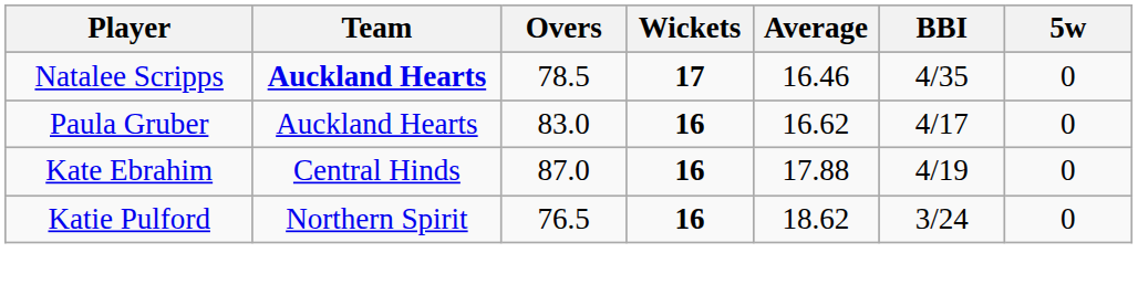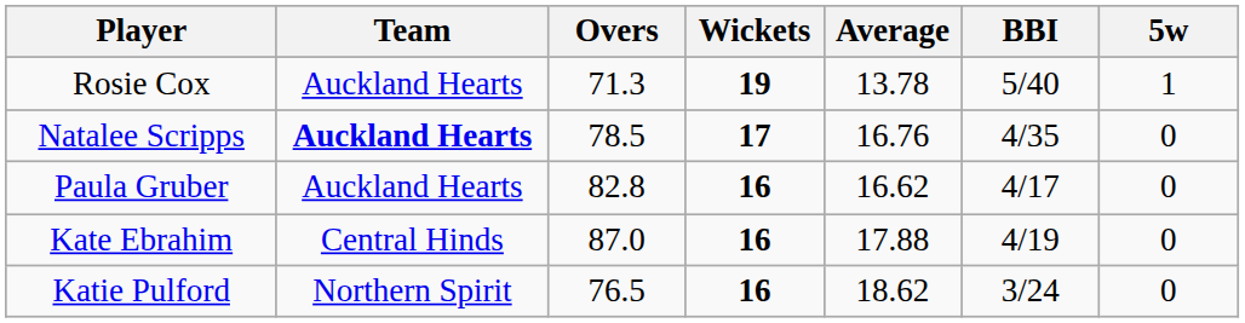+ row: Rosie Cox | Auckland Hearts | 71.3 | 19 | 13.78 | 5/40 | 1
Natalee Scripps | Average: 16.46 -> 16.76
Paula Gruber | Overs: 83.0 -> 82.8
